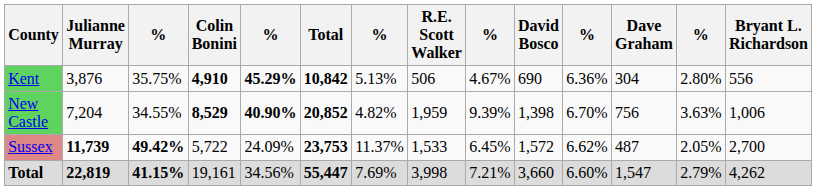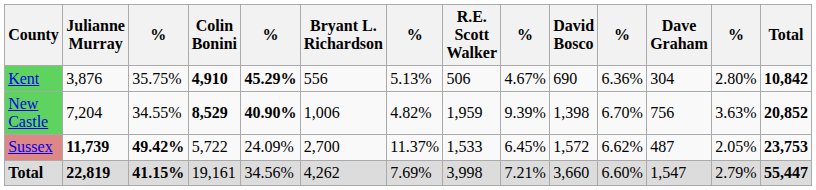columns swapped: Bryant L. Richardson <-> Total
